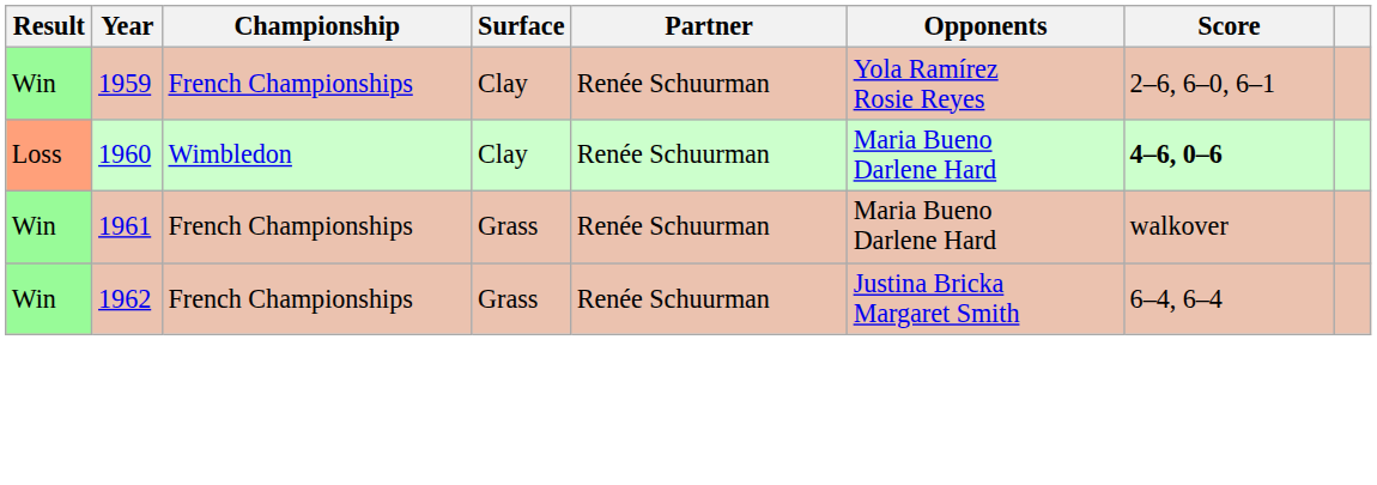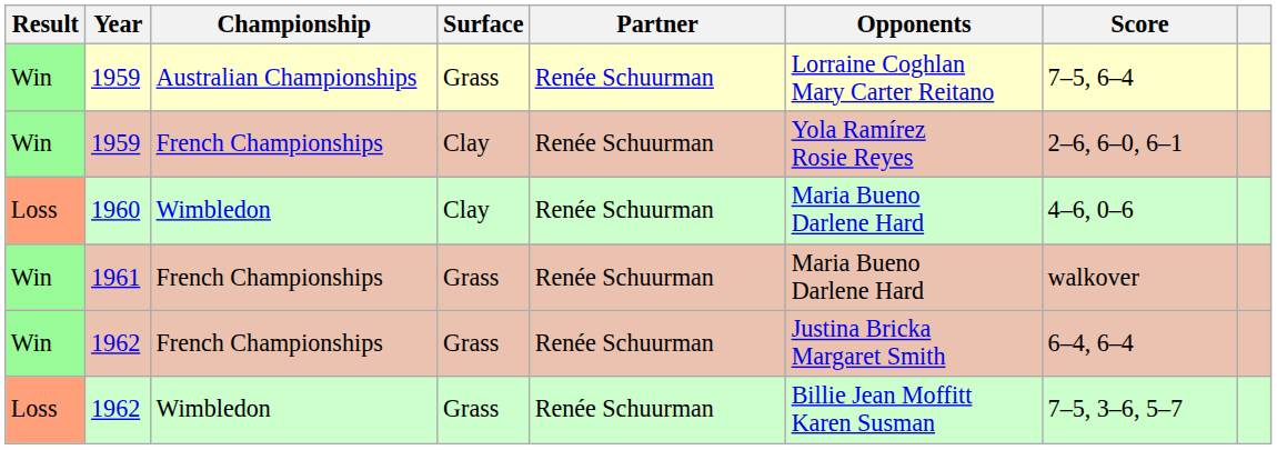+ row: Win | 1959 | Australian Championships | Grass | Renée Schuurman | Lorraine Coghlan Mary Carter Reitano | 7–5, 6–4
1960 | Score: bold -> normal
+ row: Loss | 1962 | Wimbledon | Grass | Renée Schuurman | Billie Jean Moffitt Karen Susman | 7–5, 3–6, 5–7
